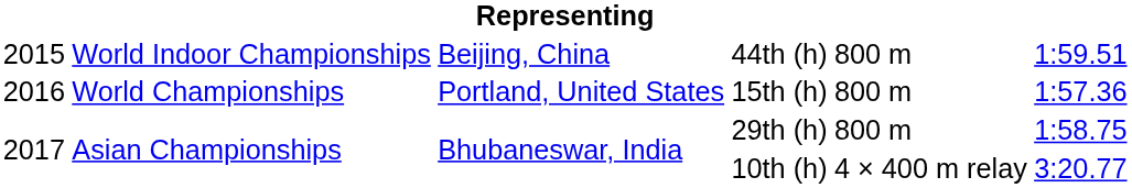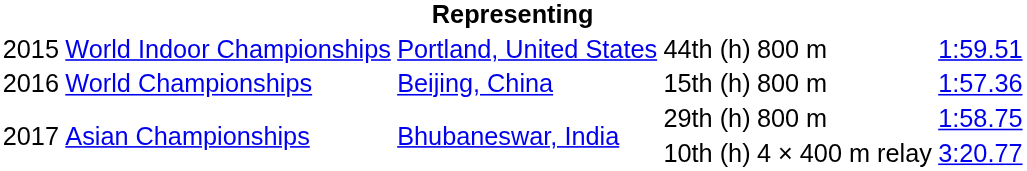44th (h) | column 3: Beijing, China -> Portland, United States
15th (h) | column 3: Portland, United States -> Beijing, China
